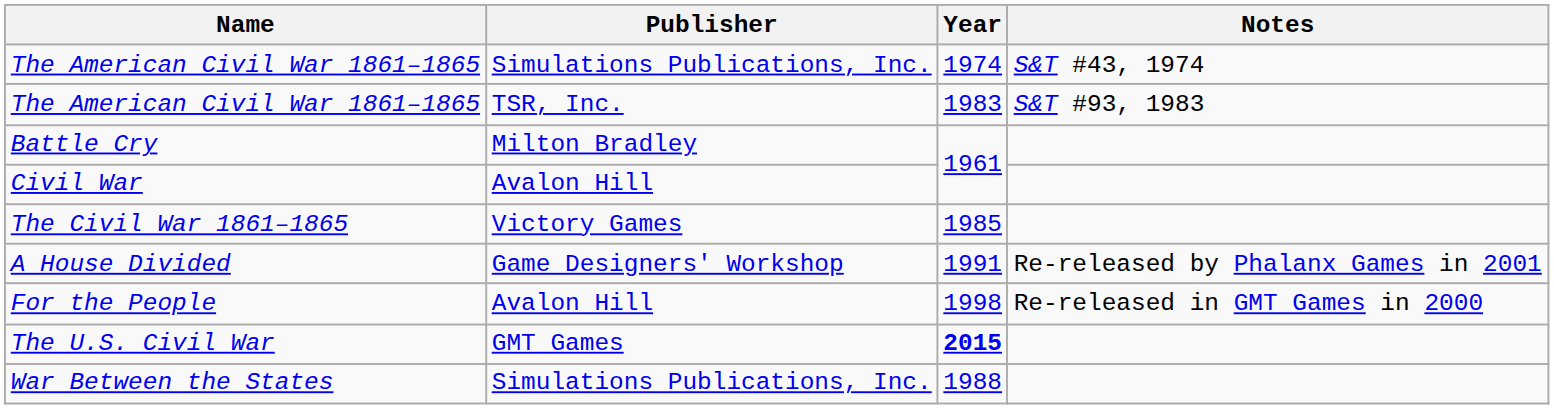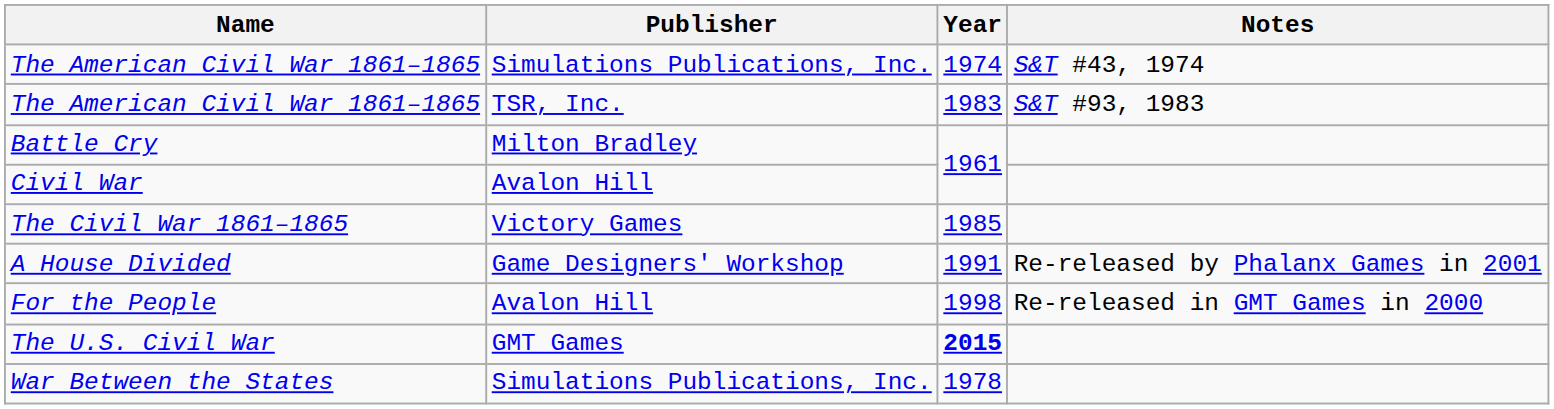War Between the States | Year: 1988 -> 1978
